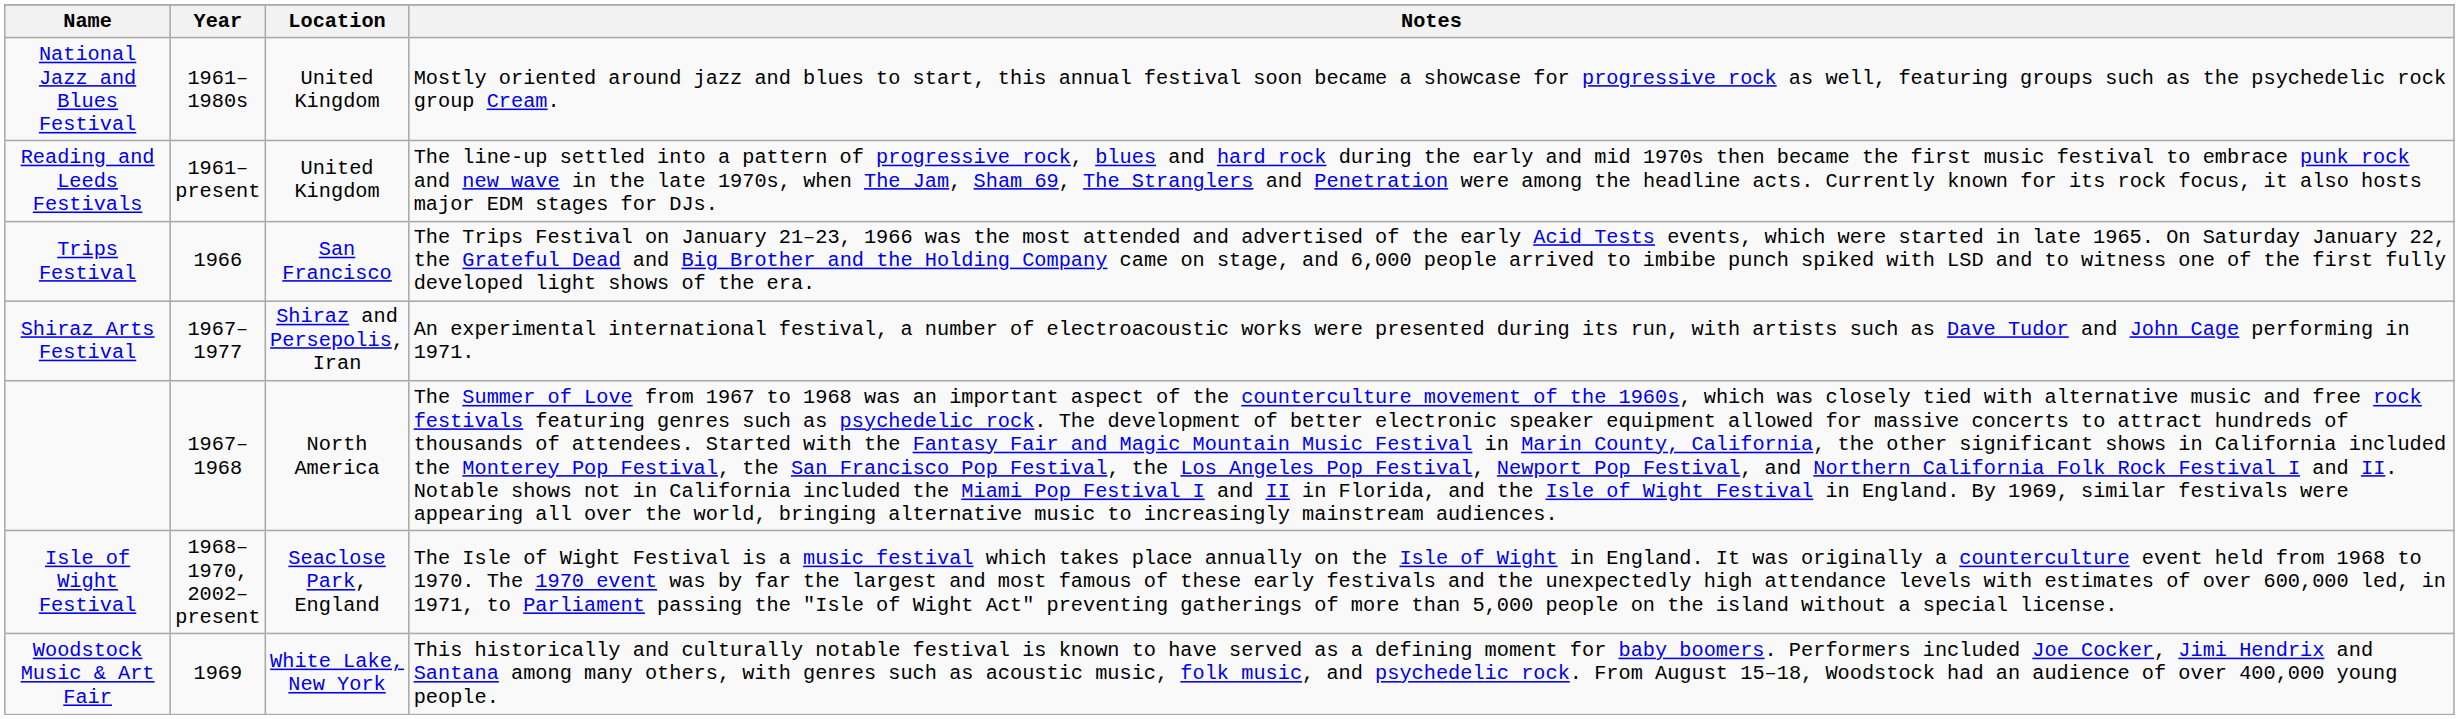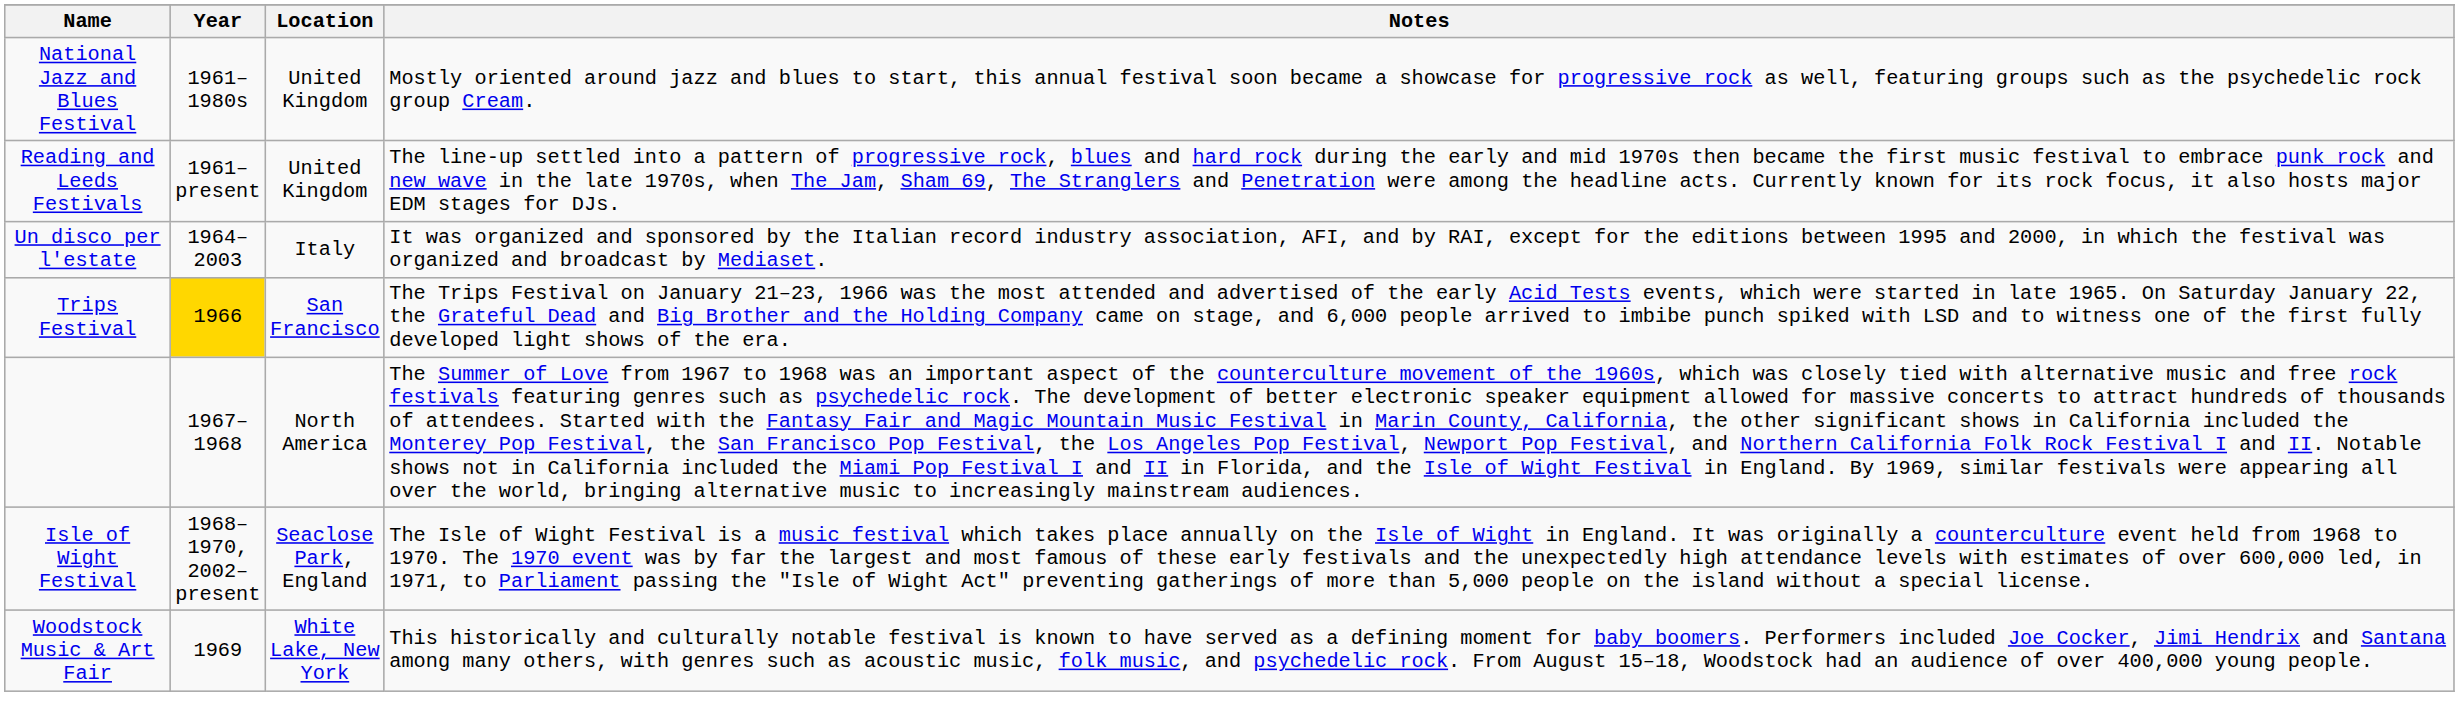+ row: Un disco per l'estate | 1964–2003 | Italy | It was organized and sponsored by the Italian record industry association, AFI, and by RAI, except for the editions between 1995 and 2000, in which the festival was organized and broadcast by Mediaset.
Trips Festival | Year: no background -> gold background
- row: Shiraz Arts Festival | 1967–1977 | Shiraz and Persepolis, Iran | An experimental international festival, a number of electroacoustic works were presented during its run, with artists such as Dave Tudor and John Cage performing in 1971.
